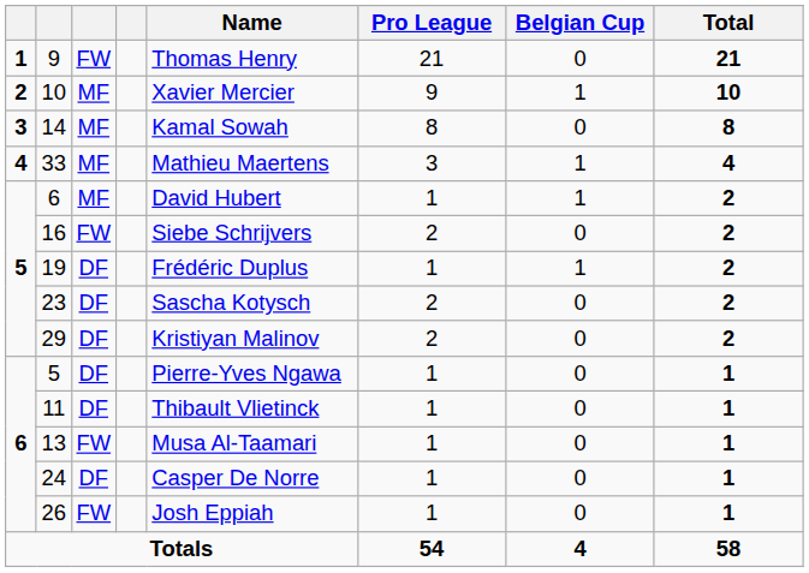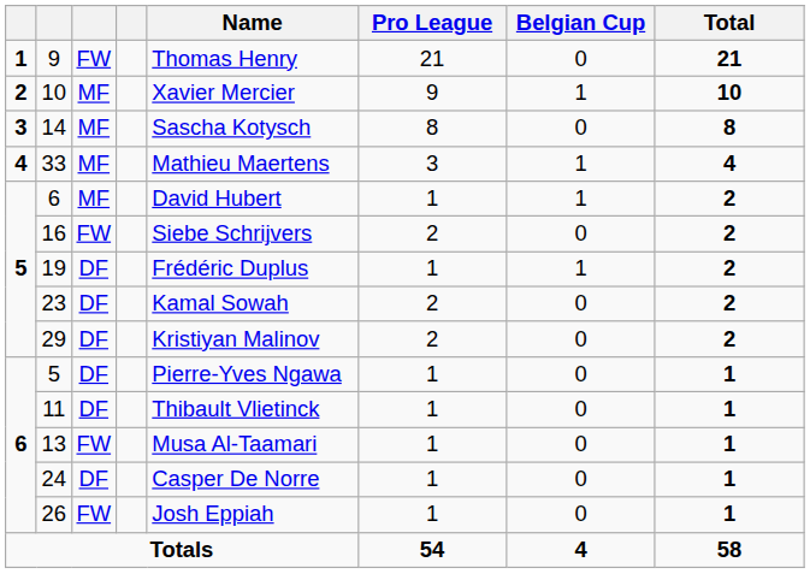14 | Name: Kamal Sowah -> Sascha Kotysch
23 | Name: Sascha Kotysch -> Kamal Sowah
